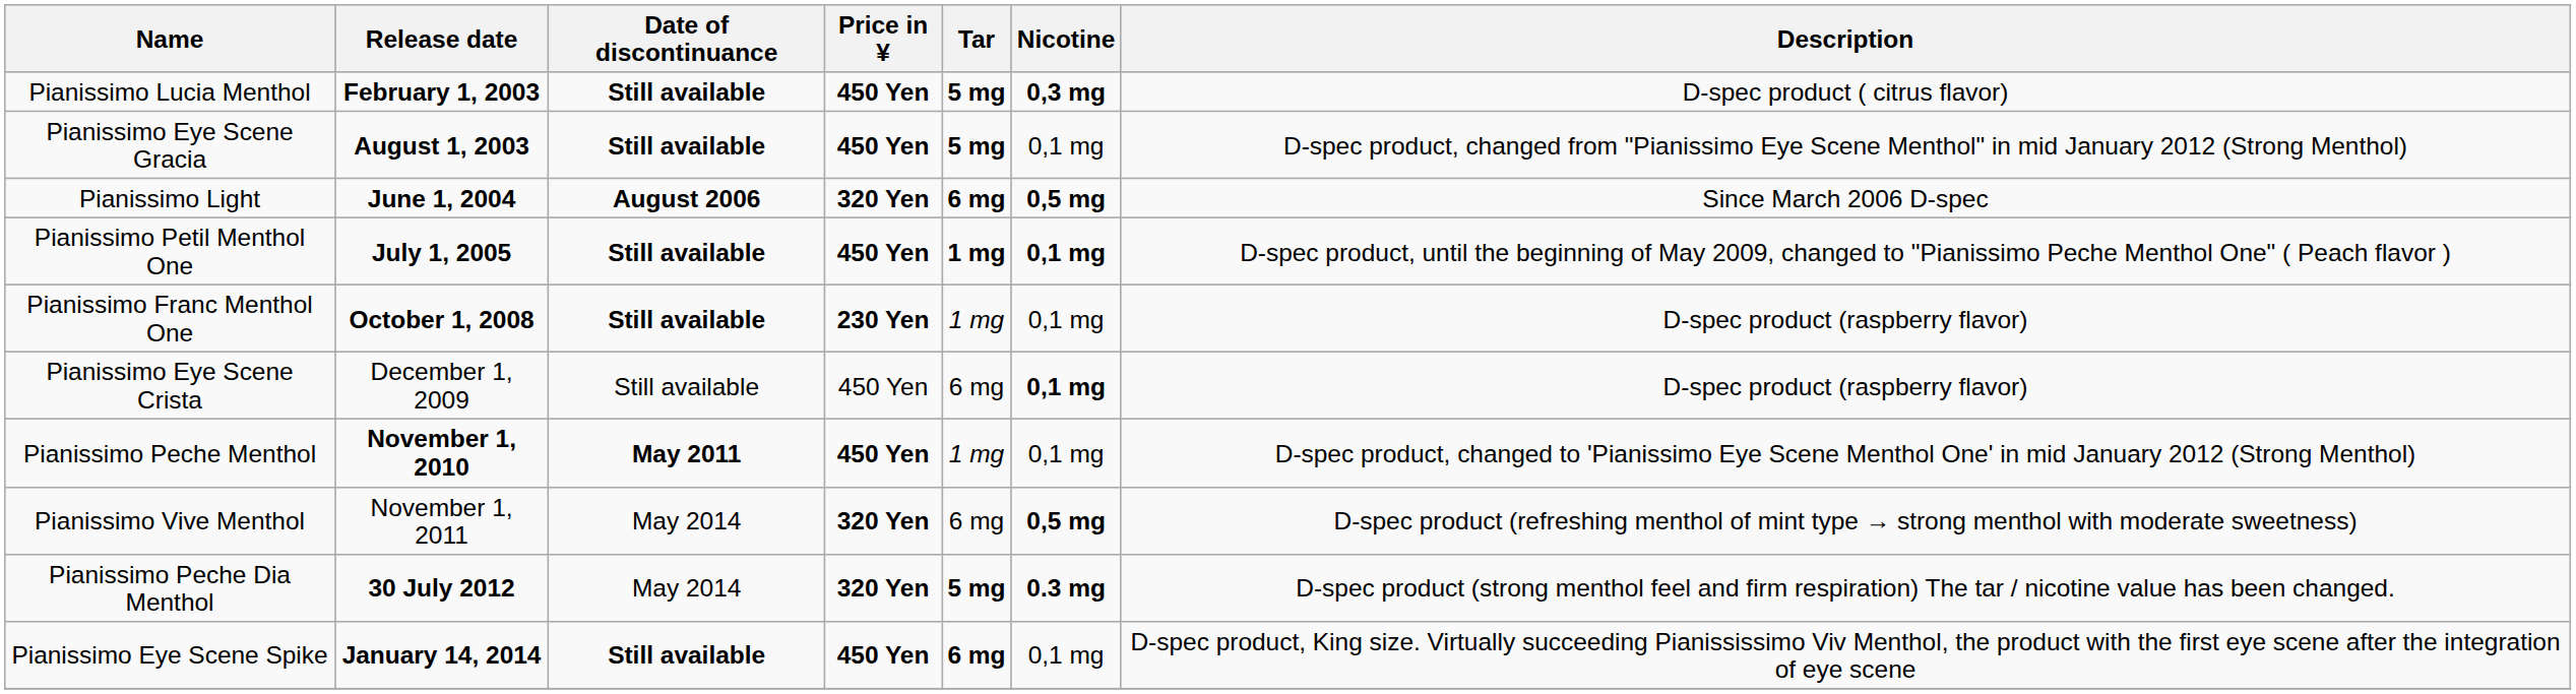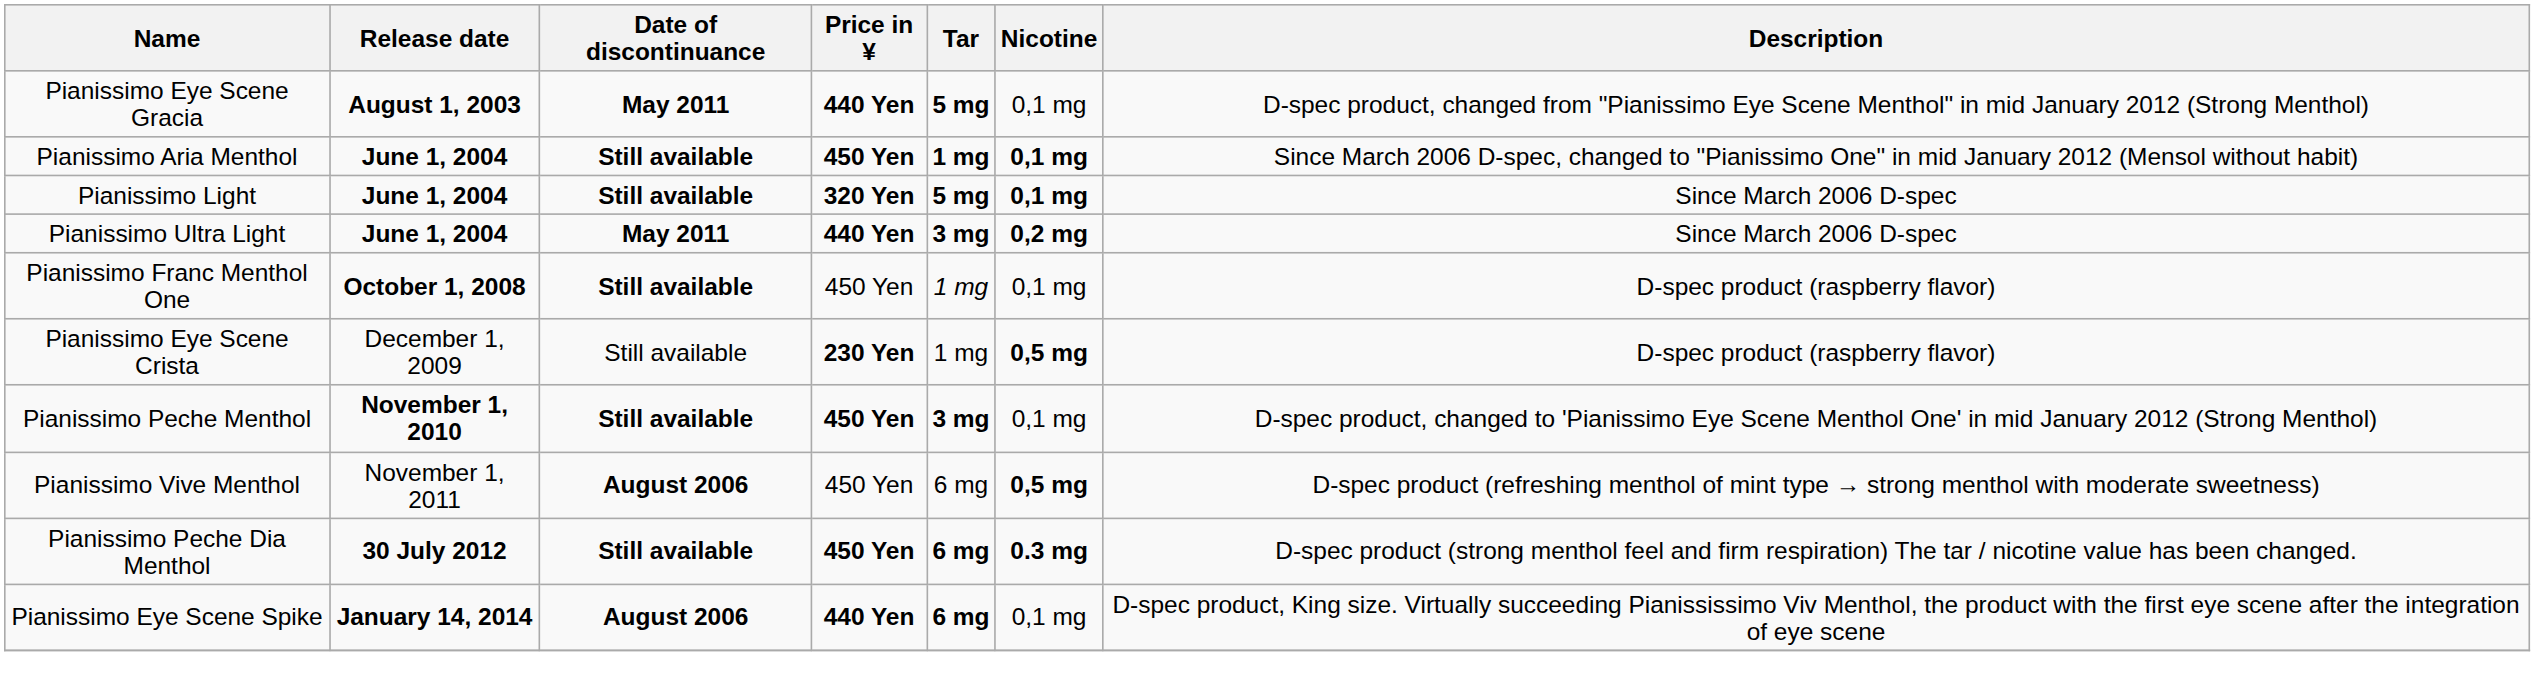- row: Pianissimo Lucia Menthol | February 1, 2003 | Still available | 450 Yen | 5 mg | 0,3 mg | D-spec product ( citrus flavor)
Pianissimo Eye Scene Gracia | Date of discontinuance: Still available -> May 2011
Pianissimo Eye Scene Gracia | Price in ¥: 450 Yen -> 440 Yen
+ row: Pianissimo Aria Menthol | June 1, 2004 | Still available | 450 Yen | 1 mg | 0,1 mg | Since March 2006 D-spec, changed to "Pianissimo One" in mid January 2012 (Mensol without habit)
Pianissimo Light | Date of discontinuance: August 2006 -> Still available
Pianissimo Light | Tar: 6 mg -> 5 mg
Pianissimo Light | Nicotine: 0,5 mg -> 0,1 mg
+ row: Pianissimo Ultra Light | June 1, 2004 | May 2011 | 440 Yen | 3 mg | 0,2 mg | Since March 2006 D-spec
- row: Pianissimo Petil Menthol One | July 1, 2005 | Still available | 450 Yen | 1 mg | 0,1 mg | D-spec product, until the beginning of May 2009, changed to "Pianissimo Peche Menthol One" ( Peach flavor )
Pianissimo Franc Menthol One | Price in ¥: 230 Yen -> 450 Yen
Pianissimo Eye Scene Crista | Price in ¥: 450 Yen -> 230 Yen
Pianissimo Eye Scene Crista | Tar: 6 mg -> 1 mg
Pianissimo Eye Scene Crista | Nicotine: 0,1 mg -> 0,5 mg
Pianissimo Peche Menthol | Date of discontinuance: May 2011 -> Still available
Pianissimo Peche Menthol | Tar: 1 mg -> 3 mg
Pianissimo Vive Menthol | Date of discontinuance: May 2014 -> August 2006
Pianissimo Vive Menthol | Price in ¥: 320 Yen -> 450 Yen
Pianissimo Peche Dia Menthol | Date of discontinuance: May 2014 -> Still available
Pianissimo Peche Dia Menthol | Price in ¥: 320 Yen -> 450 Yen
Pianissimo Peche Dia Menthol | Tar: 5 mg -> 6 mg
Pianissimo Eye Scene Spike | Date of discontinuance: Still available -> August 2006
Pianissimo Eye Scene Spike | Price in ¥: 450 Yen -> 440 Yen
